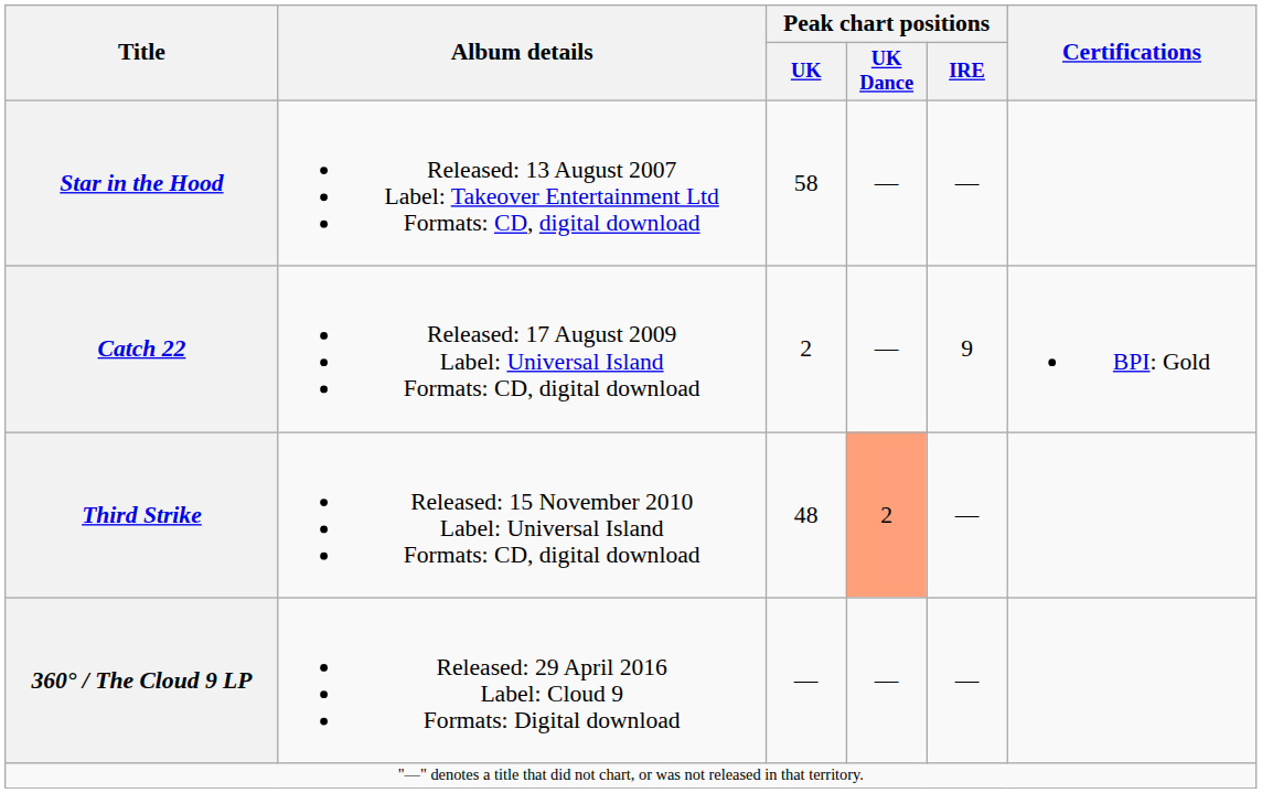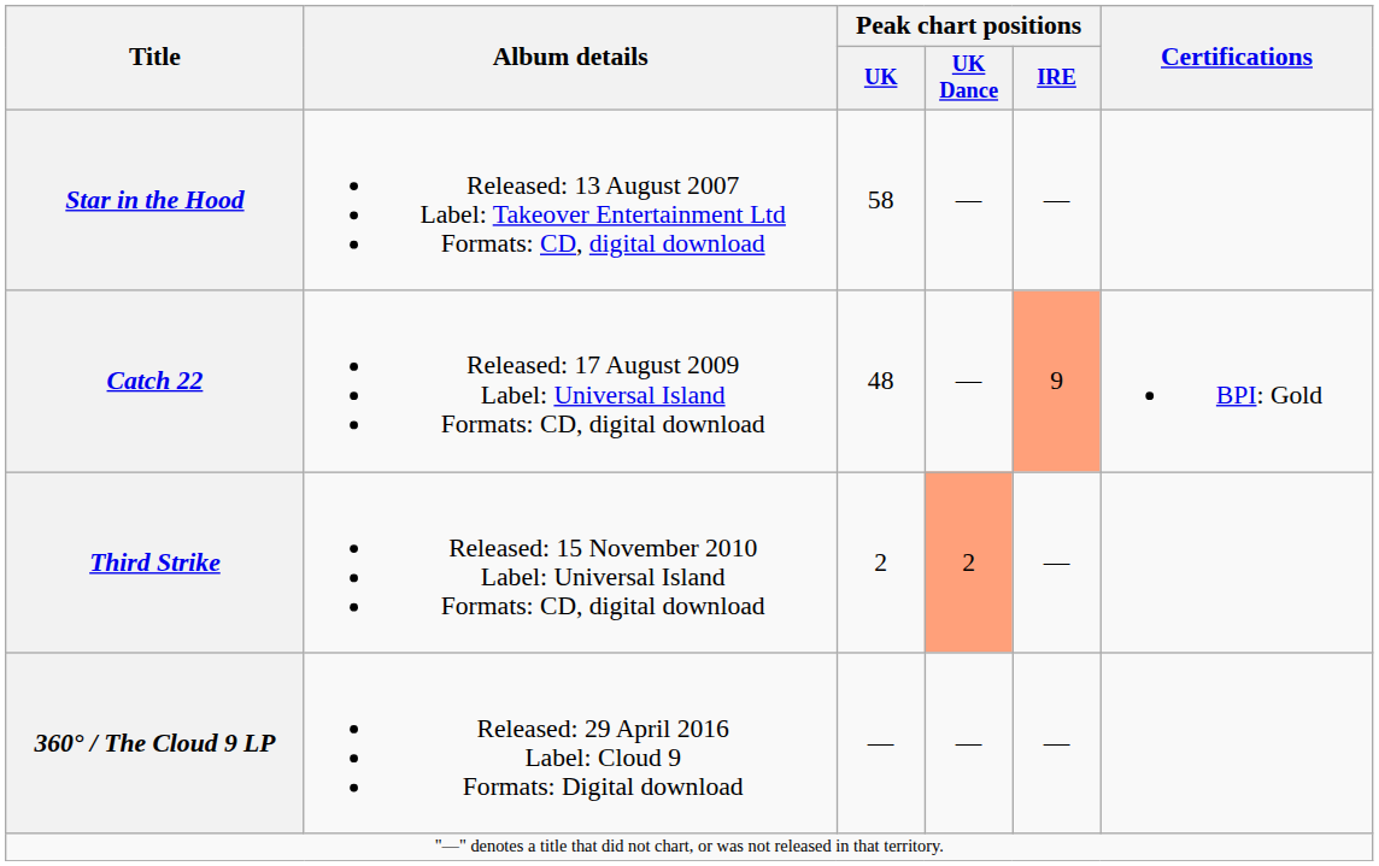Catch 22 | Peak chart positions / UK: 2 -> 48
Catch 22 | Peak chart positions / IRE: no background -> lightsalmon background
Third Strike | Peak chart positions / UK: 48 -> 2
